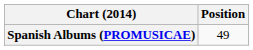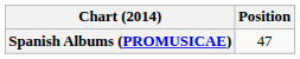Spanish Albums (PROMUSICAE) | Position: 49 -> 47
